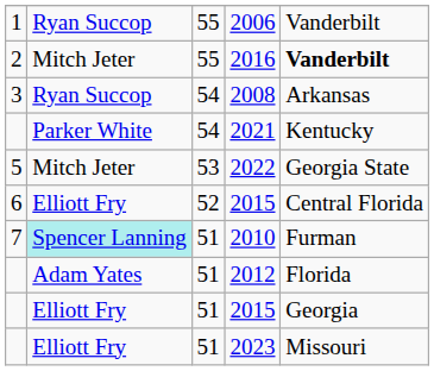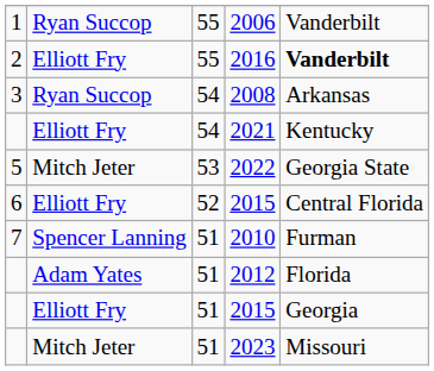2016 | column 2: Mitch Jeter -> Elliott Fry
2021 | column 2: Parker White -> Elliott Fry
2010 | column 2: paleturquoise background -> no background
2023 | column 2: Elliott Fry -> Mitch Jeter
